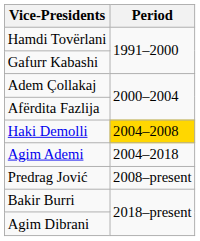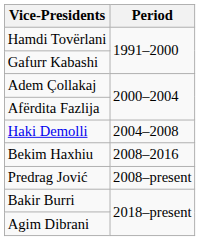Haki Demolli | Period: gold background -> no background
- row: Agim Ademi | 2004–2018
+ row: Bekim Haxhiu | 2008–2016
